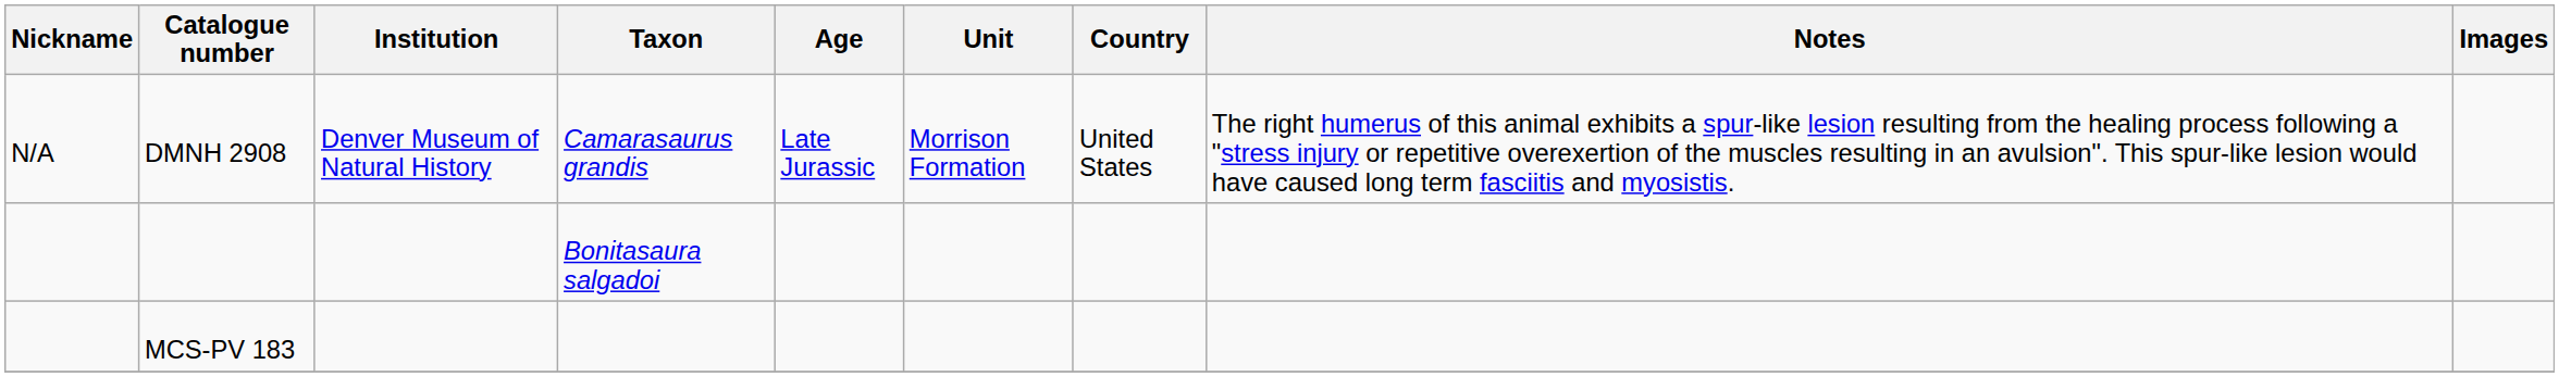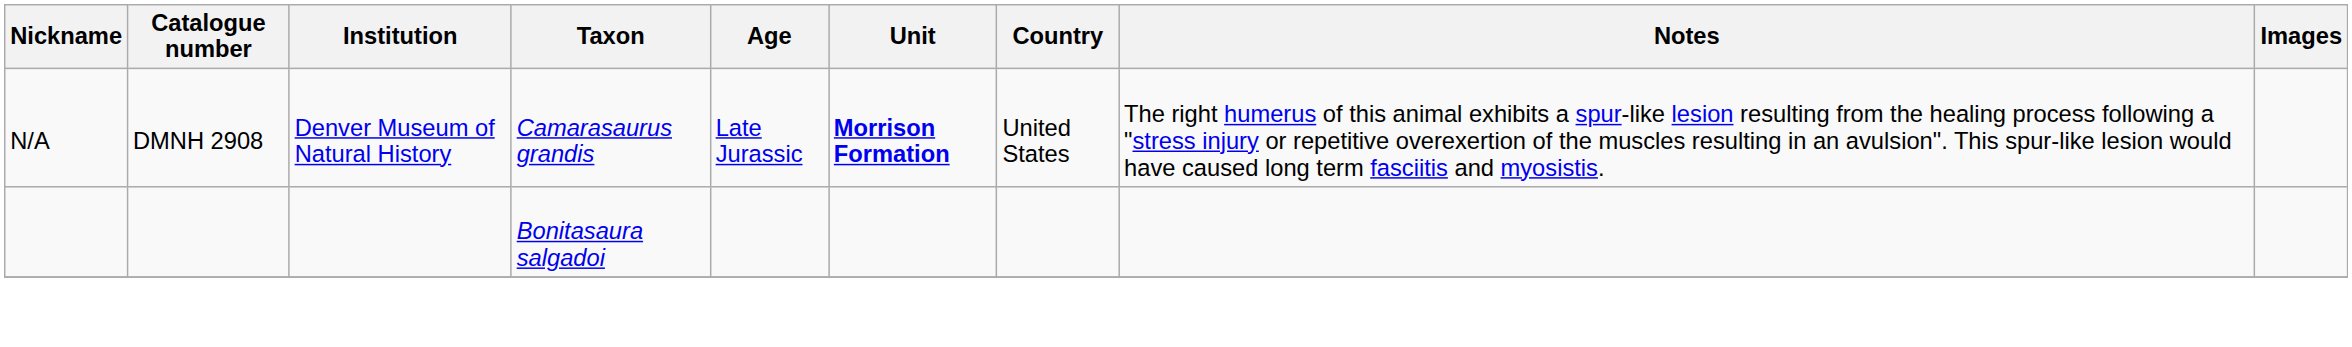DMNH 2908 | Unit: normal -> bold
- row: MCS-PV 183
